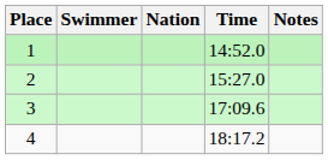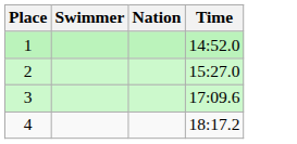- column: Notes
